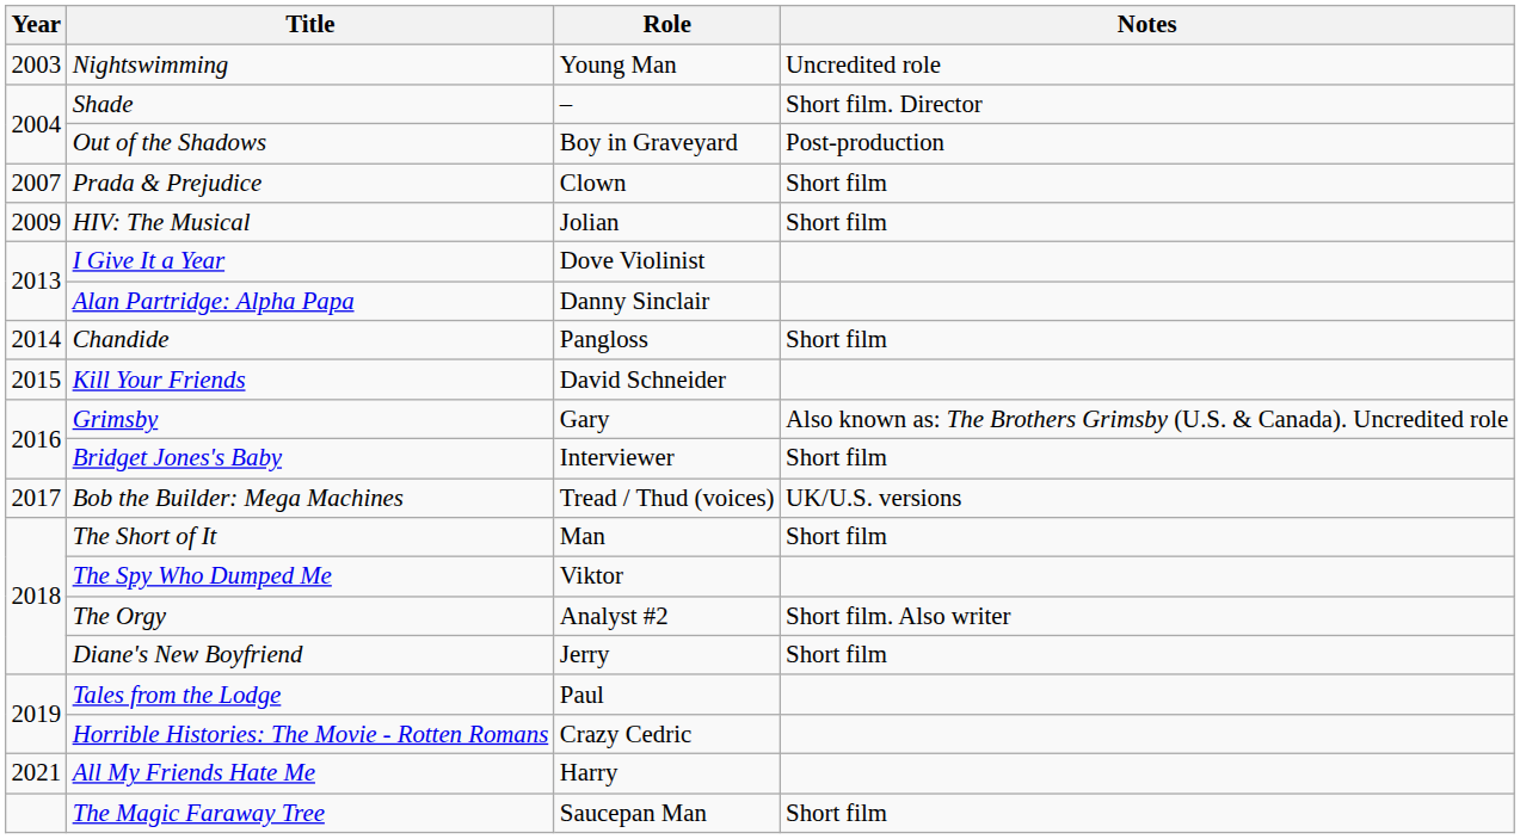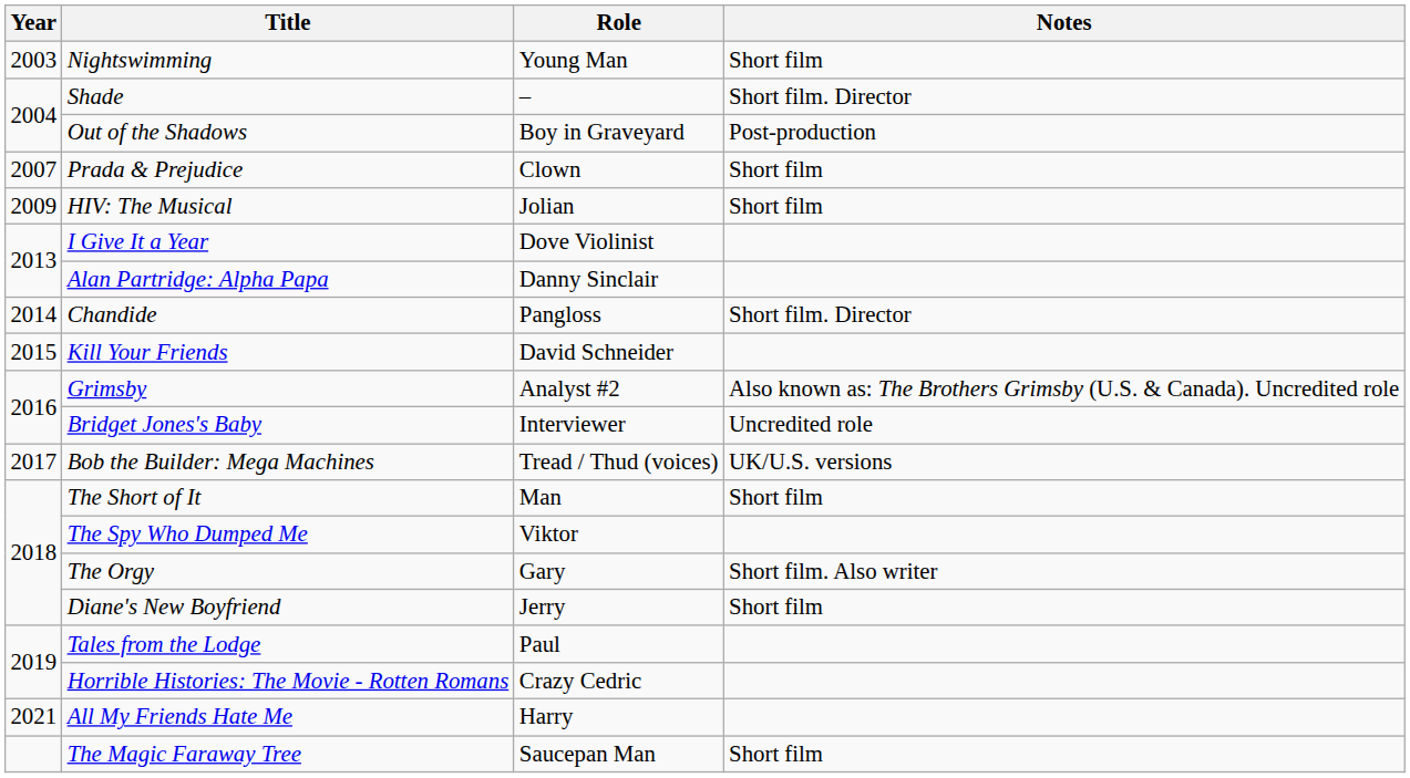Nightswimming | Notes: Uncredited role -> Short film
Chandide | Notes: Short film -> Short film. Director
Grimsby | Role: Gary -> Analyst #2
Bridget Jones's Baby | Notes: Short film -> Uncredited role
The Orgy | Role: Analyst #2 -> Gary
